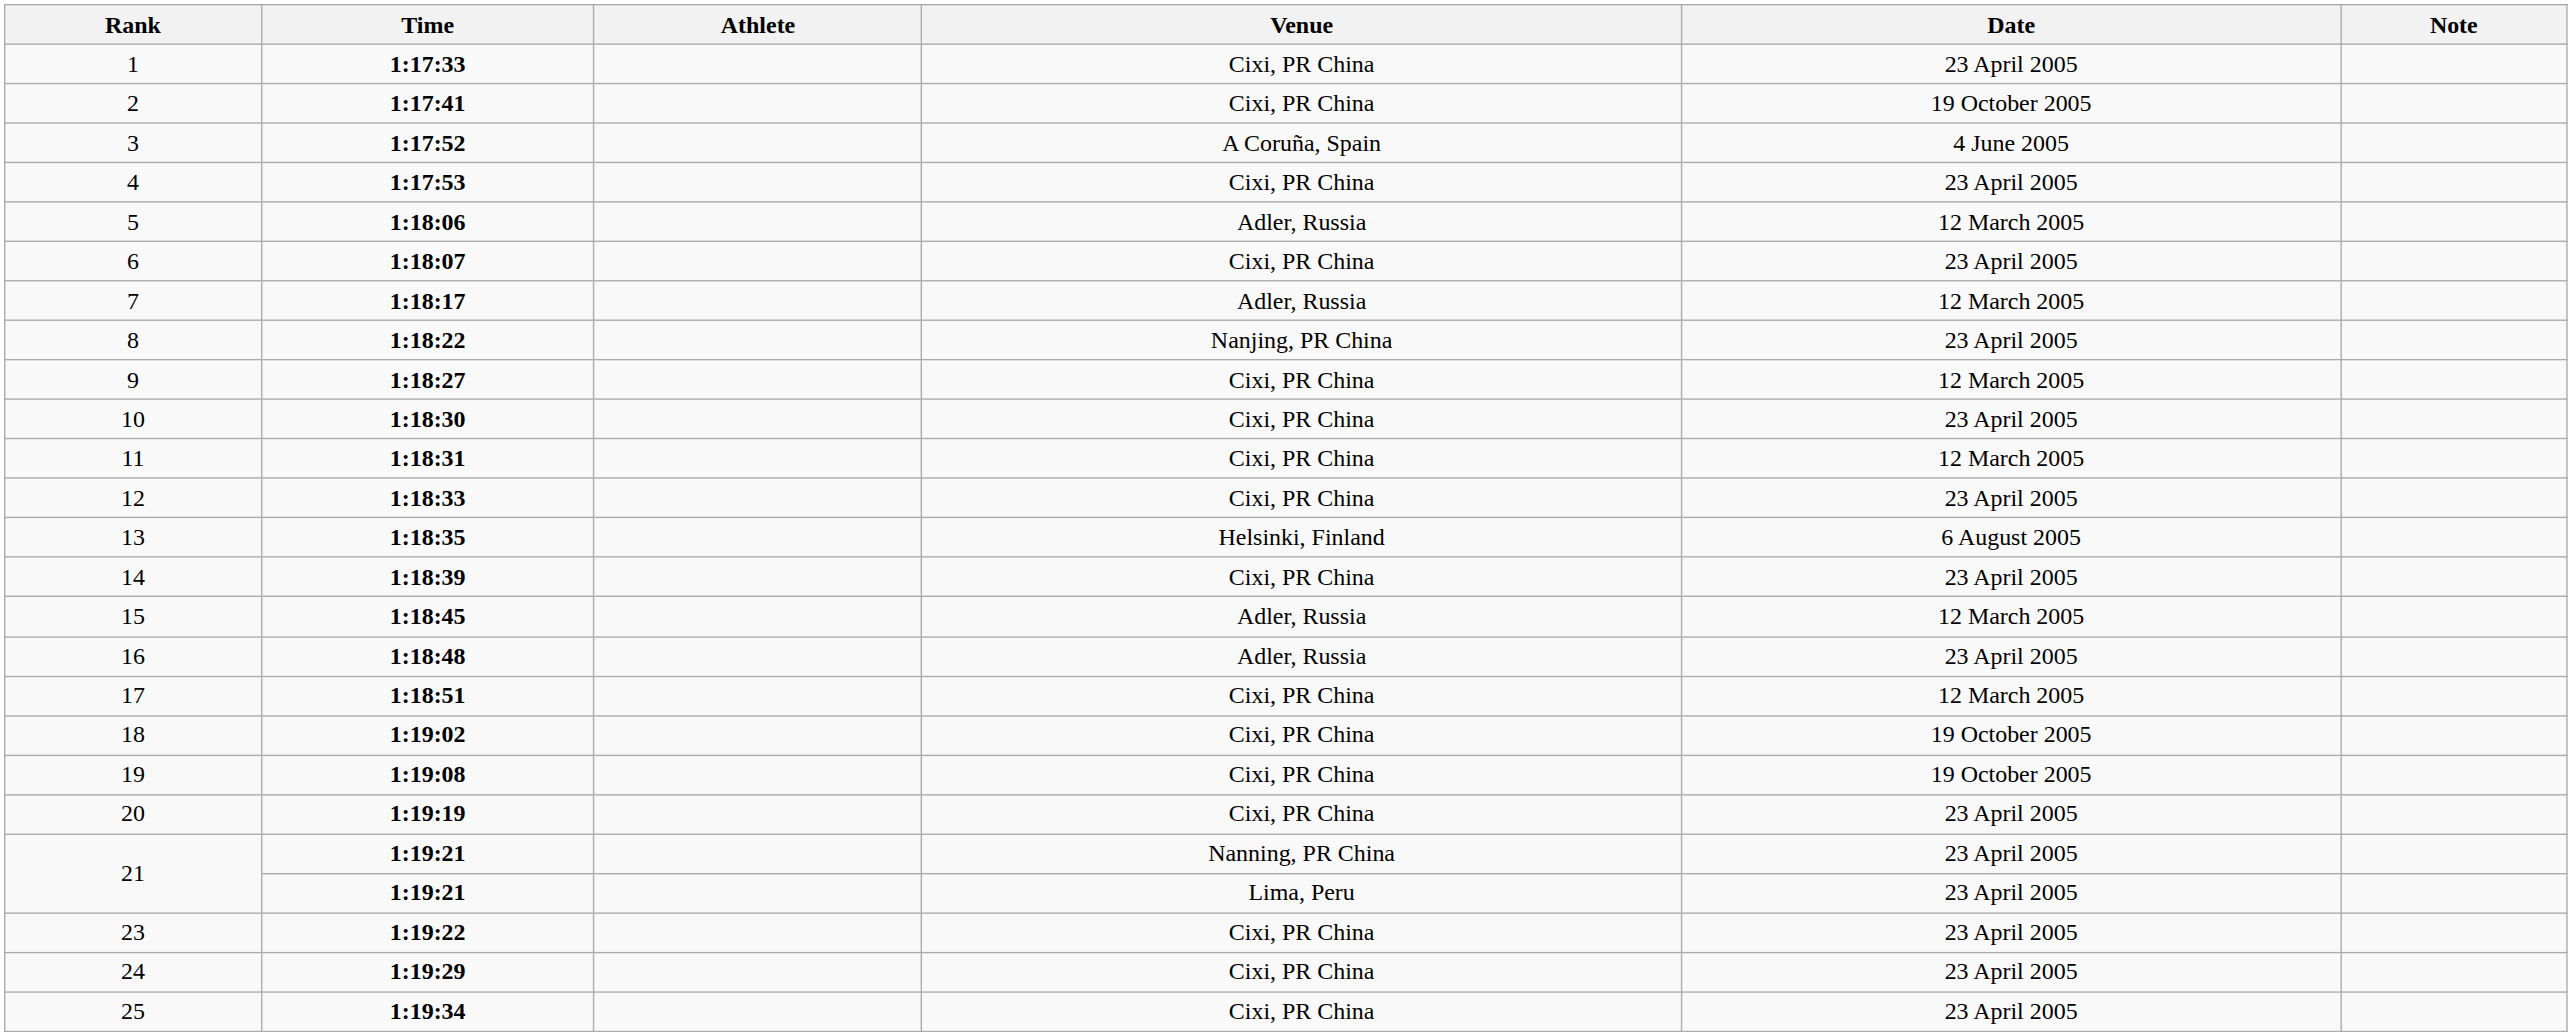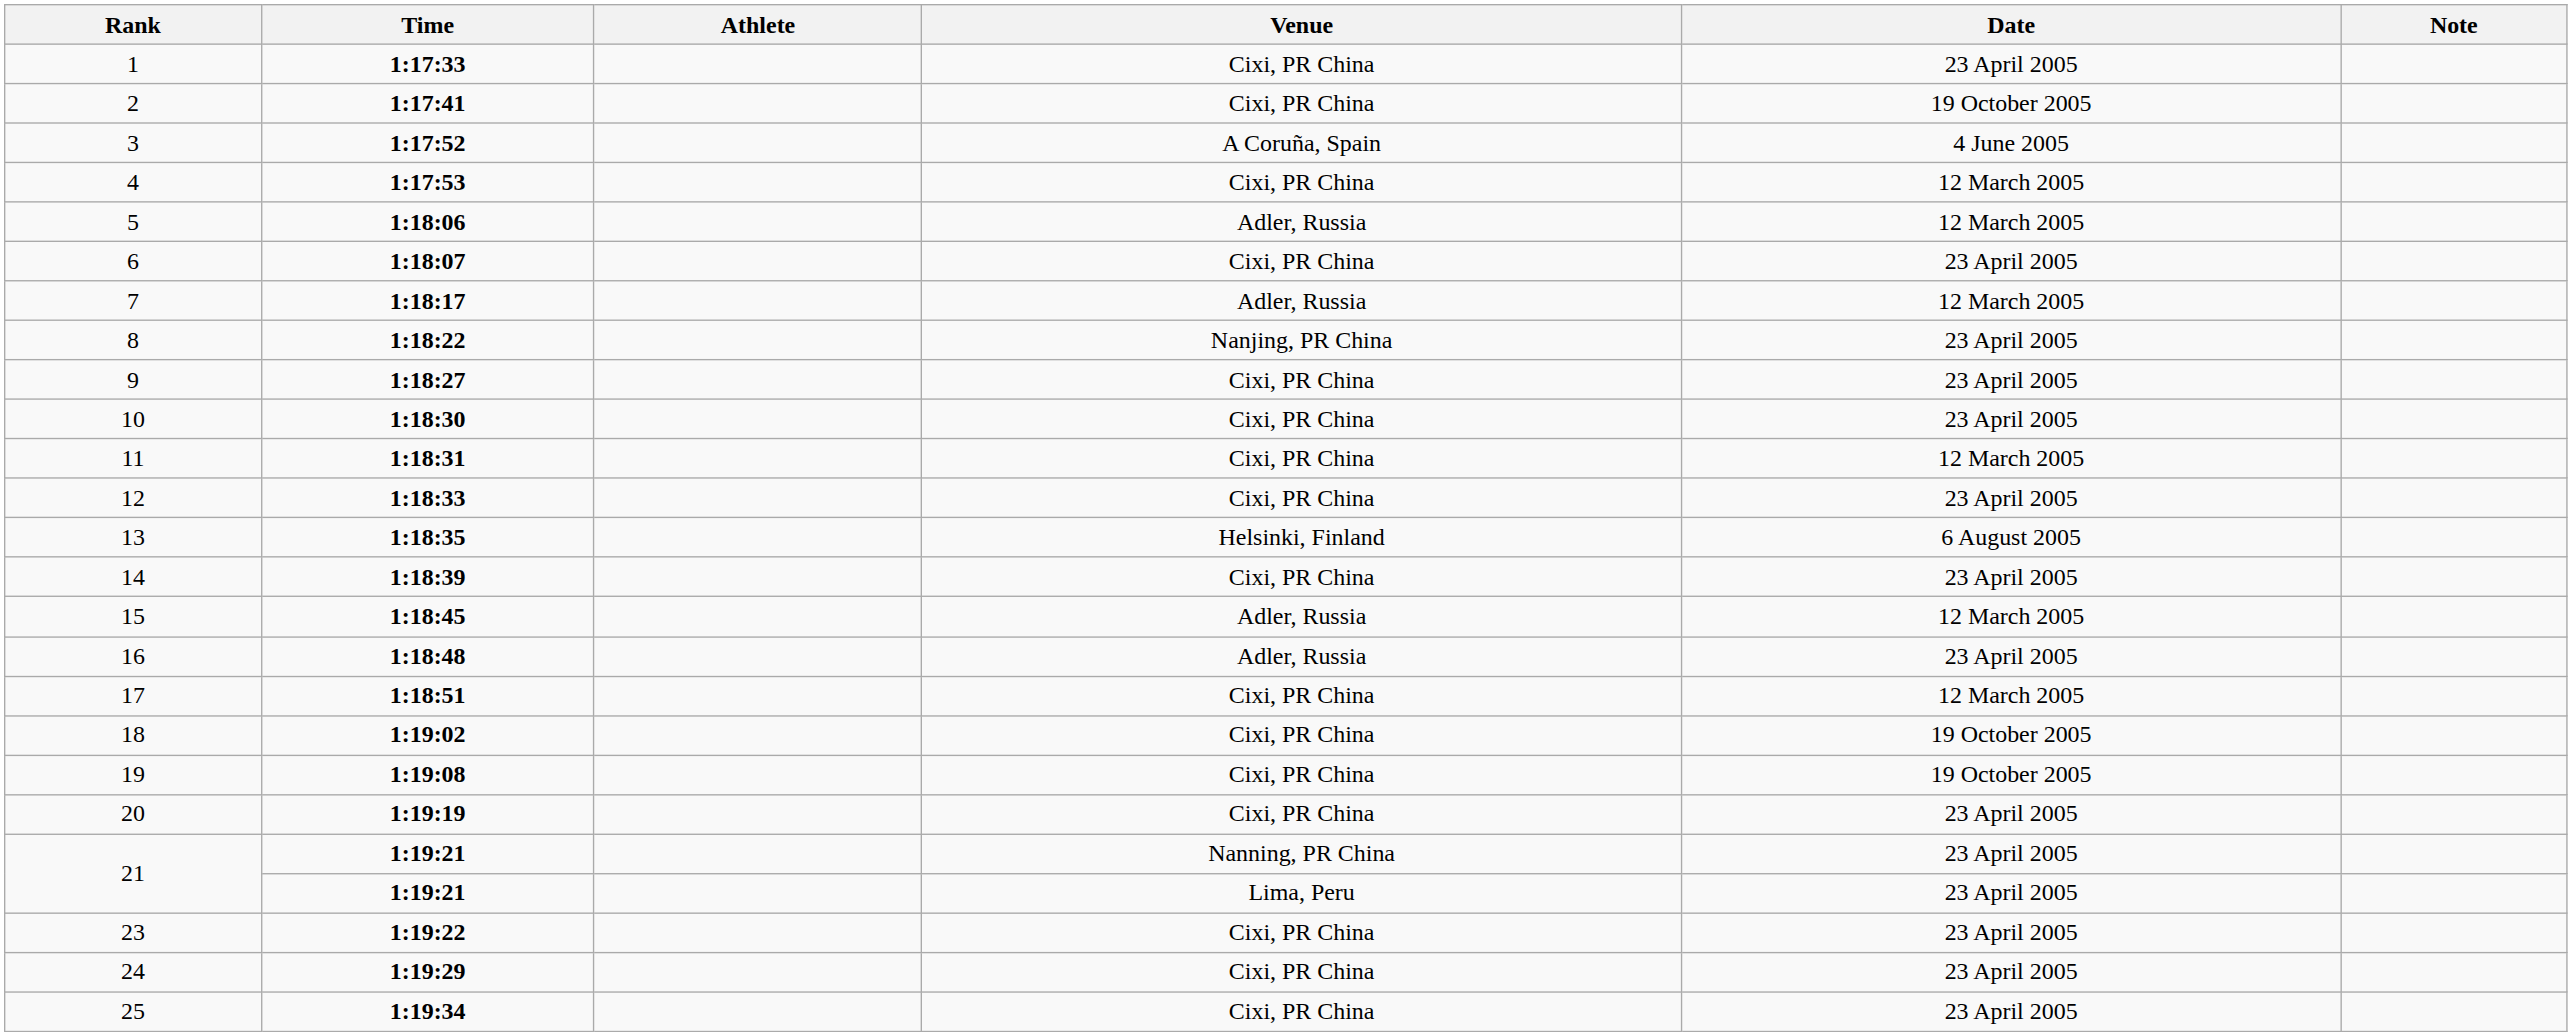4 | Date: 23 April 2005 -> 12 March 2005
9 | Date: 12 March 2005 -> 23 April 2005
